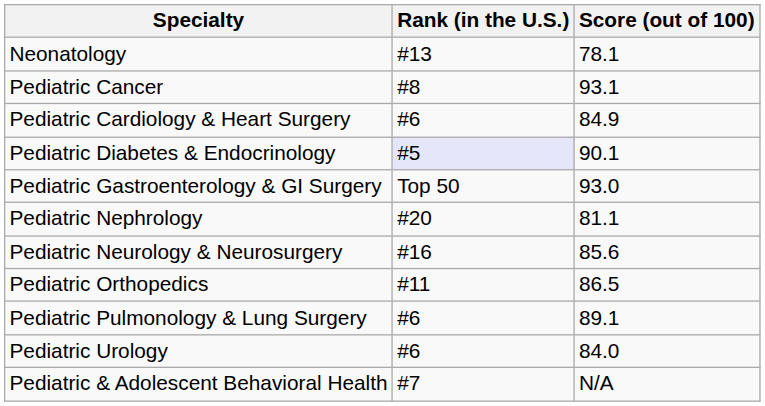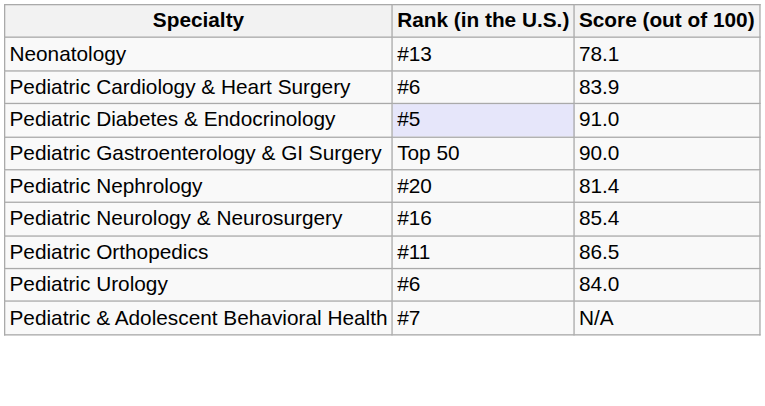- row: Pediatric Cancer | #8 | 93.1
Pediatric Cardiology & Heart Surgery | Score (out of 100): 84.9 -> 83.9
Pediatric Diabetes & Endocrinology | Score (out of 100): 90.1 -> 91.0
Pediatric Gastroenterology & GI Surgery | Score (out of 100): 93.0 -> 90.0
Pediatric Nephrology | Score (out of 100): 81.1 -> 81.4
Pediatric Neurology & Neurosurgery | Score (out of 100): 85.6 -> 85.4
- row: Pediatric Pulmonology & Lung Surgery | #6 | 89.1
